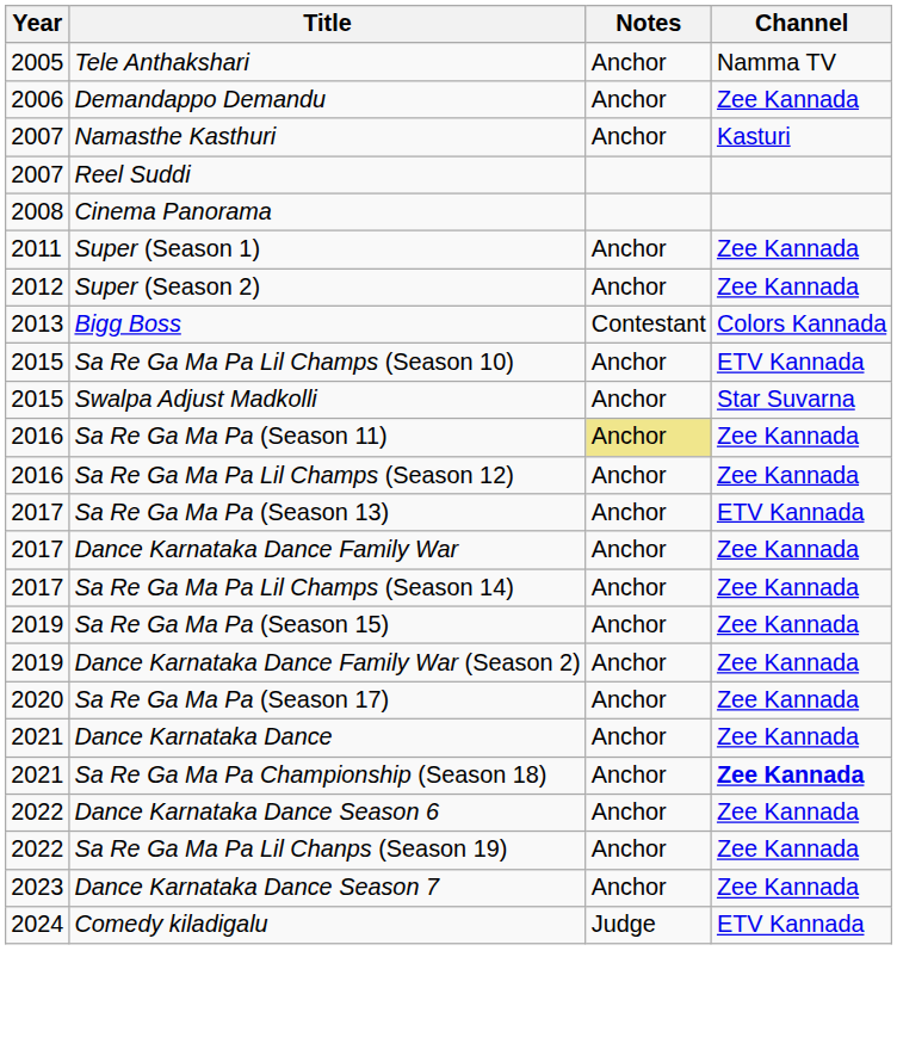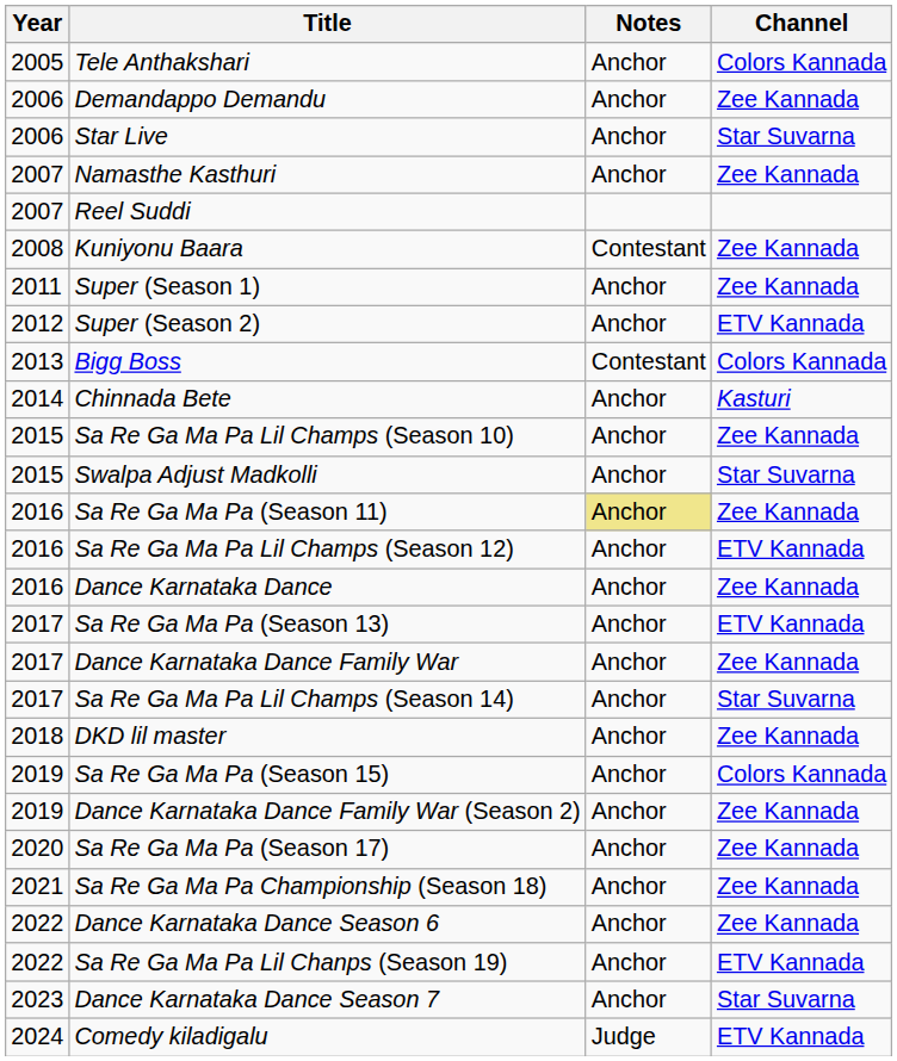Tele Anthakshari | Channel: Namma TV -> Colors Kannada
+ row: 2006 | Star Live | Anchor | Star Suvarna
Namasthe Kasthuri | Channel: Kasturi -> Zee Kannada
+ row: 2008 | Kuniyonu Baara | Contestant | Zee Kannada
- row: 2008 | Cinema Panorama
Super (Season 2) | Channel: Zee Kannada -> ETV Kannada
+ row: 2014 | Chinnada Bete | Anchor | Kasturi
Sa Re Ga Ma Pa Lil Champs (Season 10) | Channel: ETV Kannada -> Zee Kannada
Sa Re Ga Ma Pa Lil Champs (Season 12) | Channel: Zee Kannada -> ETV Kannada
+ row: 2016 | Dance Karnataka Dance | Anchor | Zee Kannada
Sa Re Ga Ma Pa Lil Champs (Season 14) | Channel: Zee Kannada -> Star Suvarna
+ row: 2018 | DKD lil master | Anchor | Zee Kannada
Sa Re Ga Ma Pa (Season 15) | Channel: Zee Kannada -> Colors Kannada
- row: 2021 | Dance Karnataka Dance | Anchor | Zee Kannada
Sa Re Ga Ma Pa Championship (Season 18) | Channel: bold -> normal
Sa Re Ga Ma Pa Lil Chanps (Season 19) | Channel: Zee Kannada -> ETV Kannada
Dance Karnataka Dance Season 7 | Channel: Zee Kannada -> Star Suvarna
